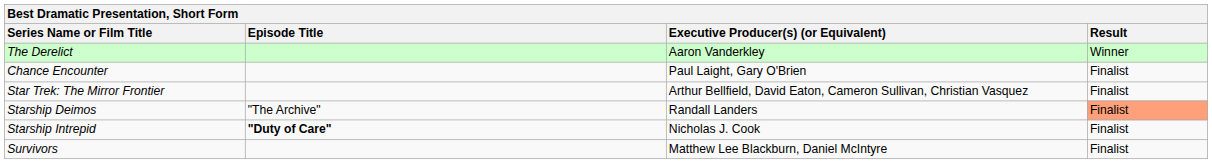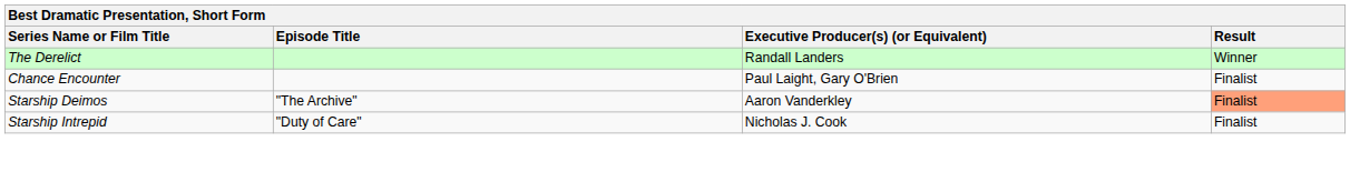The Derelict | Executive Producer(s) (or Equivalent): Aaron Vanderkley -> Randall Landers
- row: Star Trek: The Mirror Frontier | Arthur Bellfield, David Eaton, Cameron Sullivan, Christian Vasquez | Finalist
Starship Deimos | Executive Producer(s) (or Equivalent): Randall Landers -> Aaron Vanderkley
Starship Intrepid | Episode Title: bold -> normal
- row: Survivors | Matthew Lee Blackburn, Daniel McIntyre | Finalist
